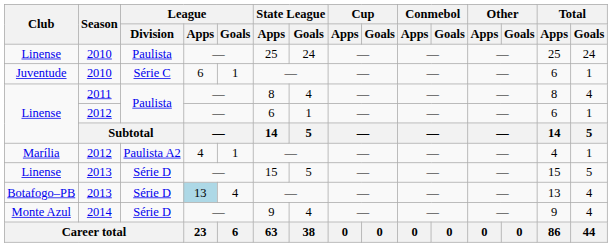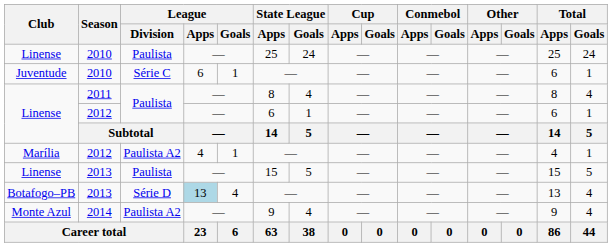Linense / 2013 | League / Division: Série D -> Paulista
Monte Azul | League / Division: Série D -> Paulista A2
